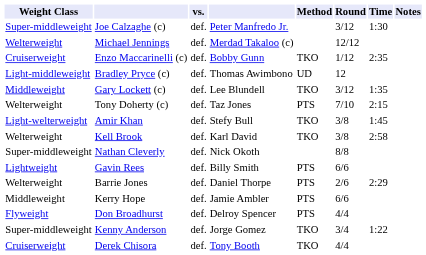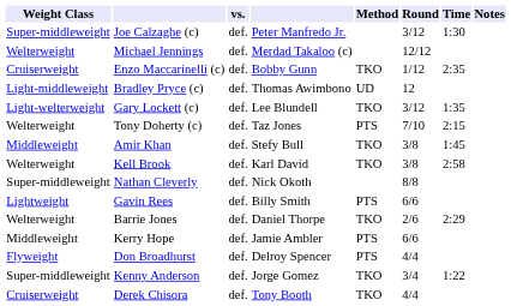Gary Lockett (c) | Weight Class: Middleweight -> Light-welterweight
Amir Khan | Weight Class: Light-welterweight -> Middleweight
Barrie Jones | Method: PTS -> TKO
